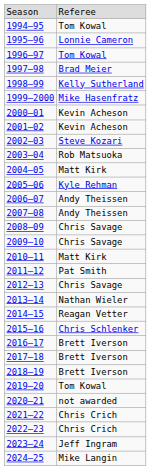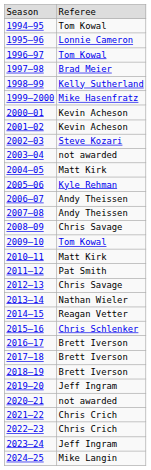2003–04 | column 2: Rob Matsuoka -> not awarded
2009–10 | column 2: Chris Savage -> Tom Kowal
2019–20 | column 2: Tom Kowal -> Jeff Ingram
